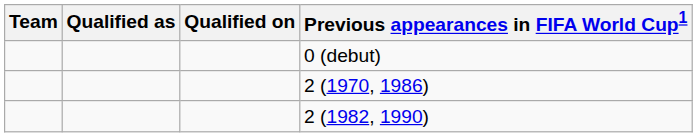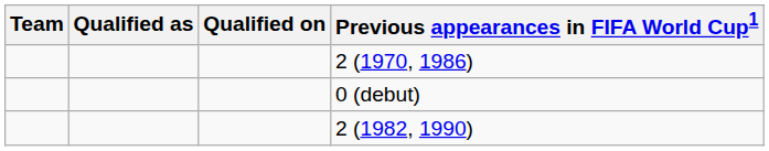rows swapped: 0 (debut) <-> 2 (1970, 1986)
